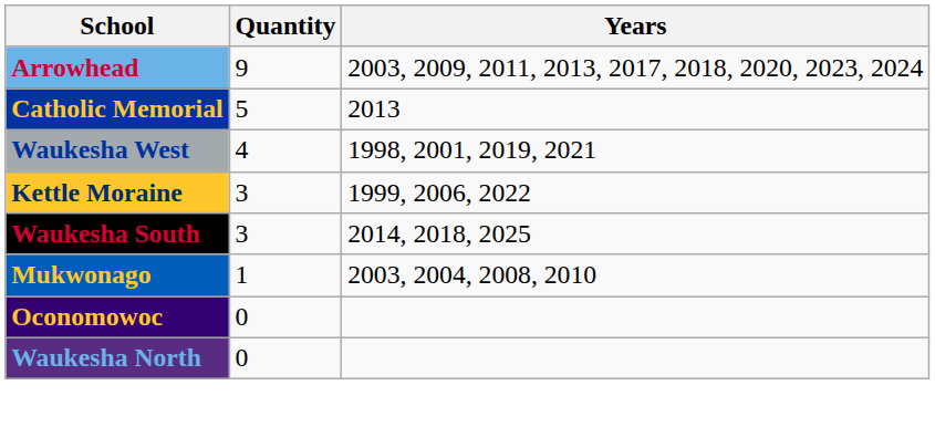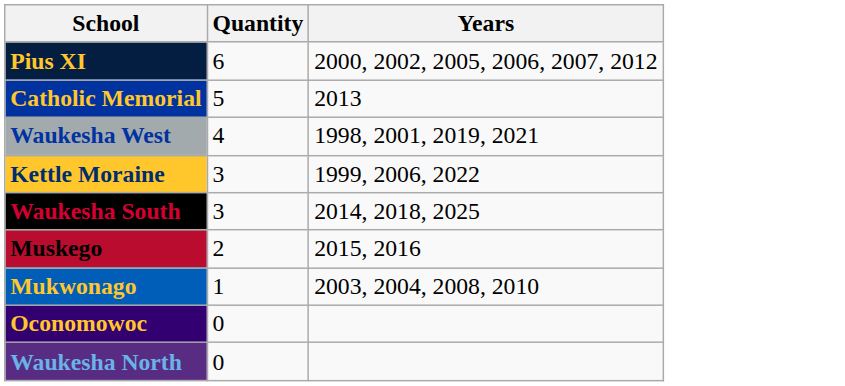- row: Arrowhead | 9 | 2003, 2009, 2011, 2013, 2017, 2018, 2020, 2023, 2024
+ row: Pius XI | 6 | 2000, 2002, 2005, 2006, 2007, 2012
+ row: Muskego | 2 | 2015, 2016
